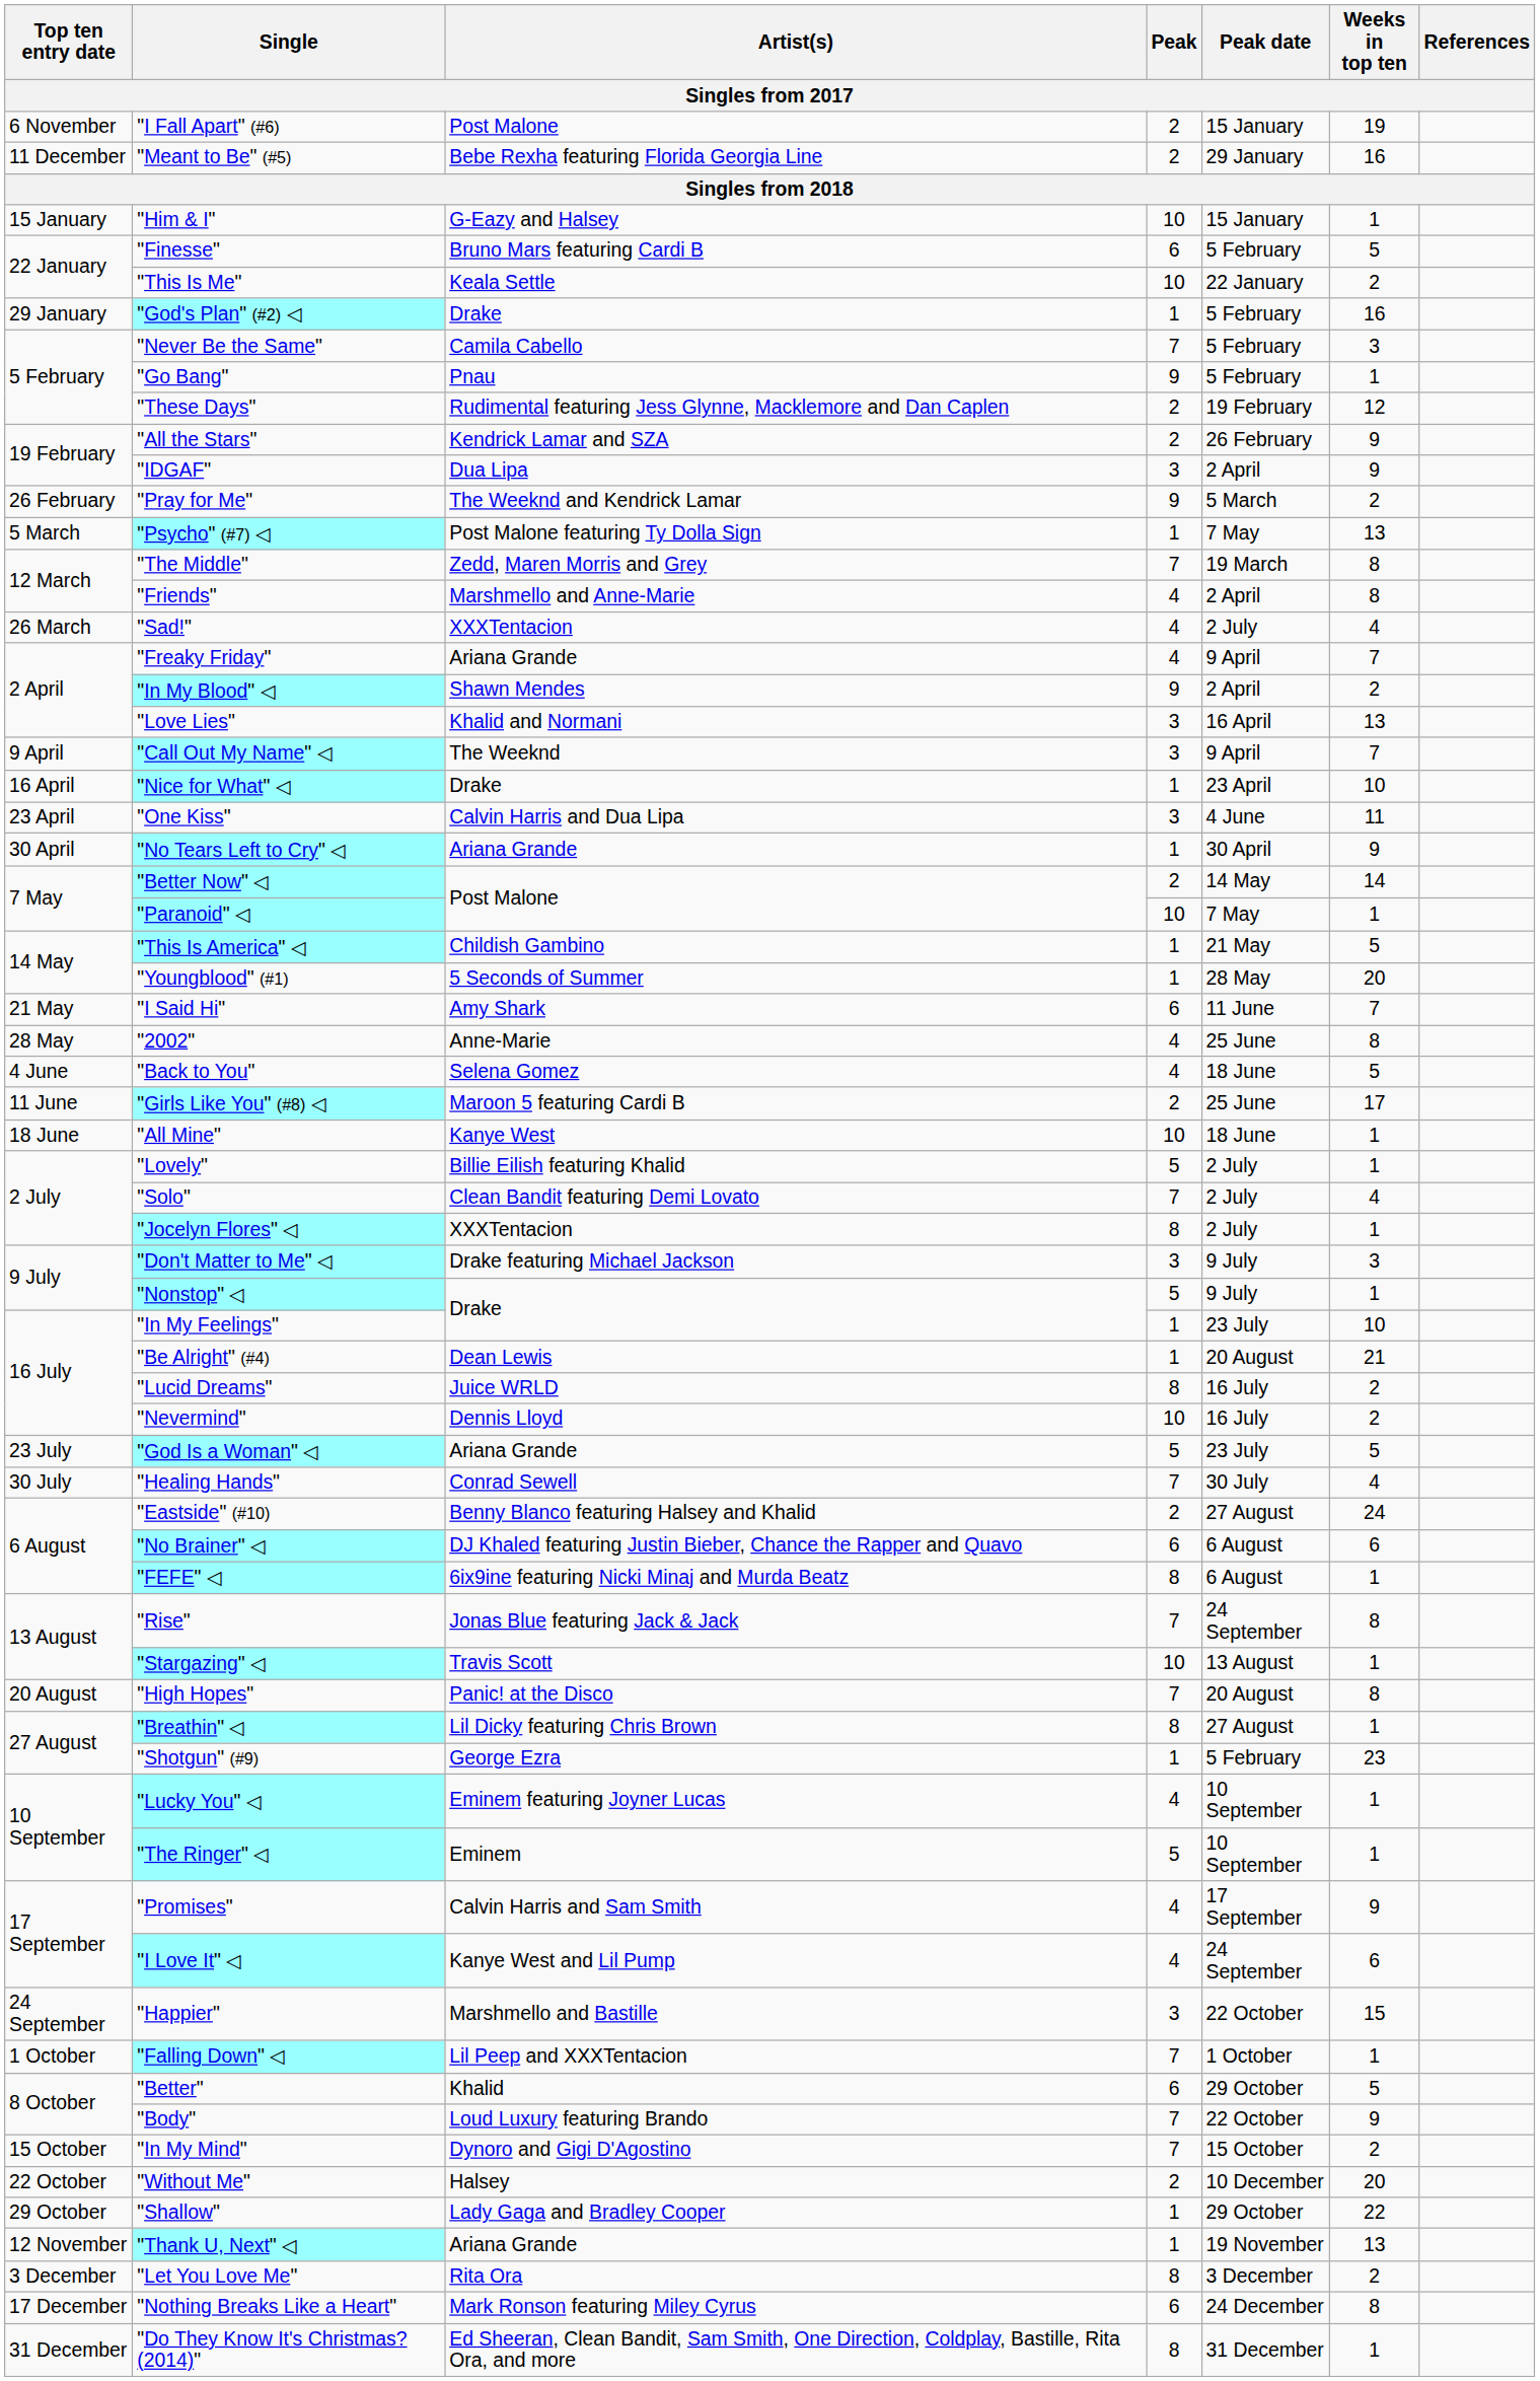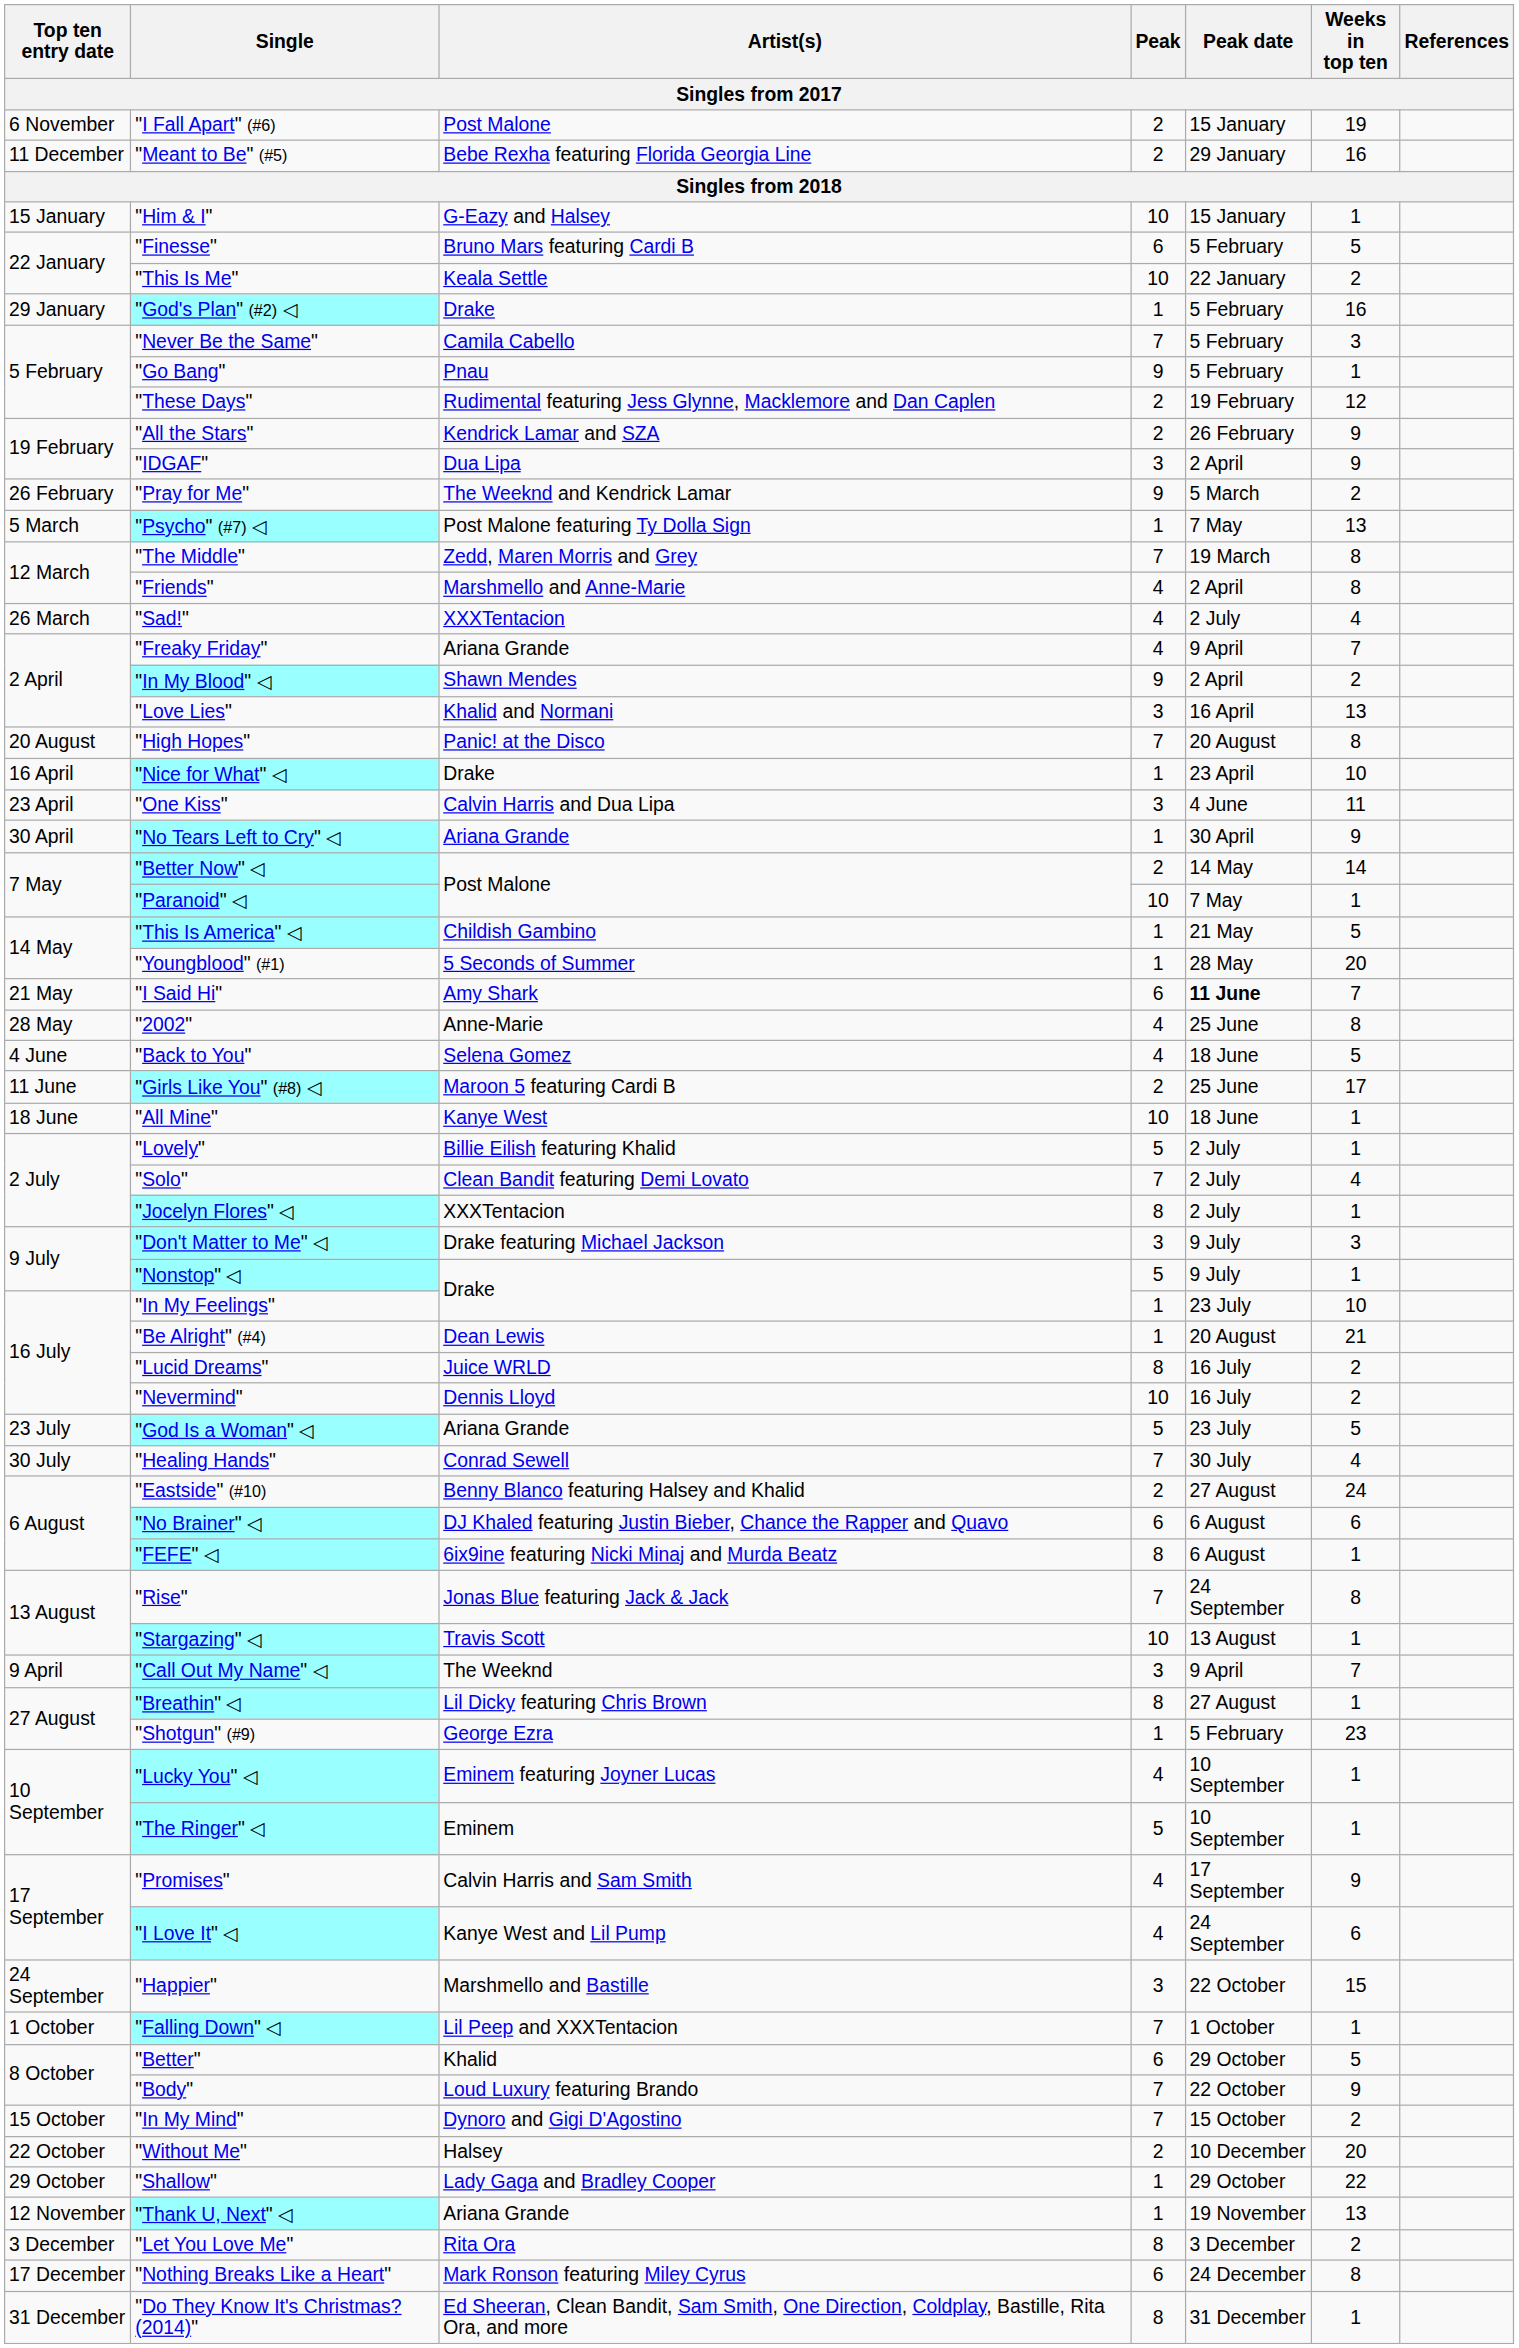rows swapped: "Call Out My Name" ◁ <-> "High Hopes"
"I Said Hi" | Peak date: normal -> bold
